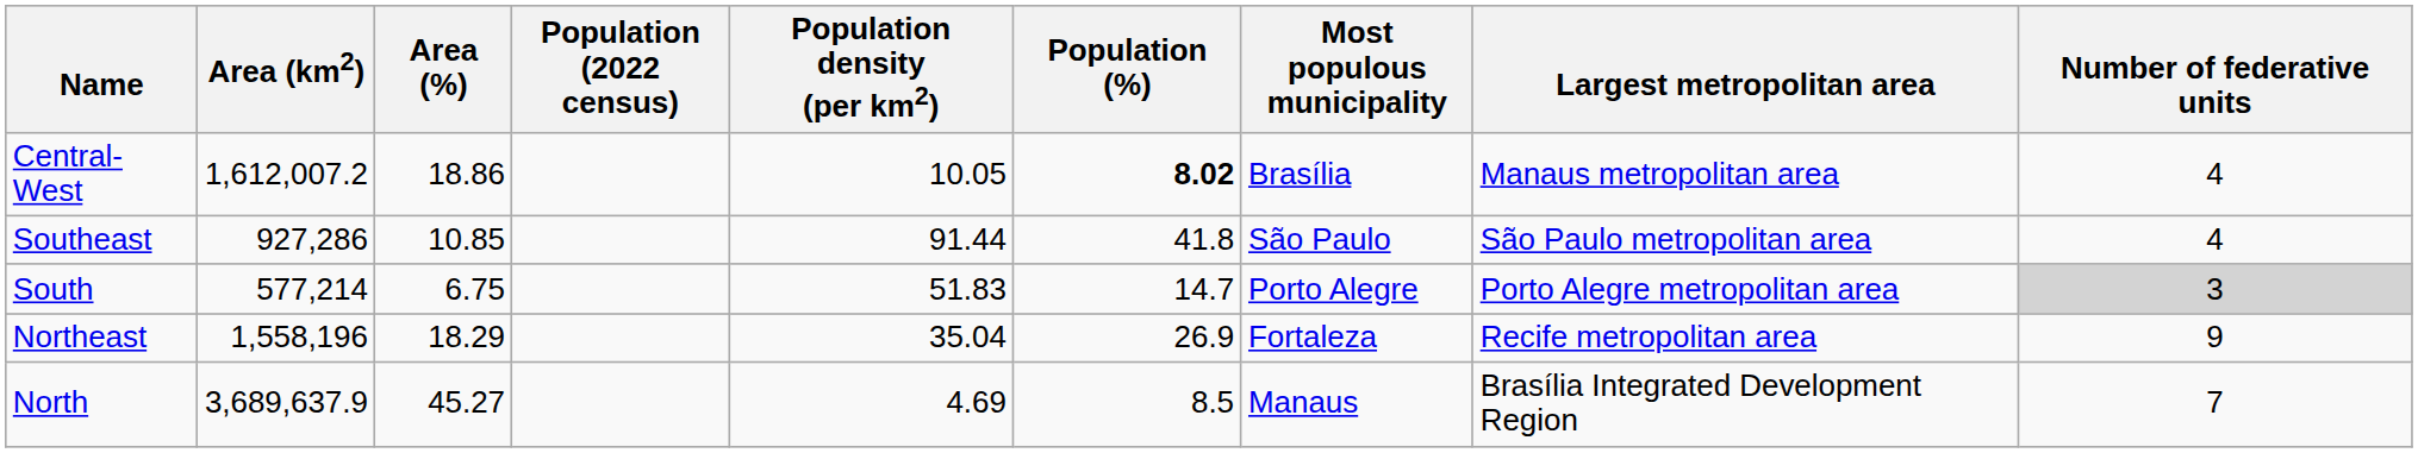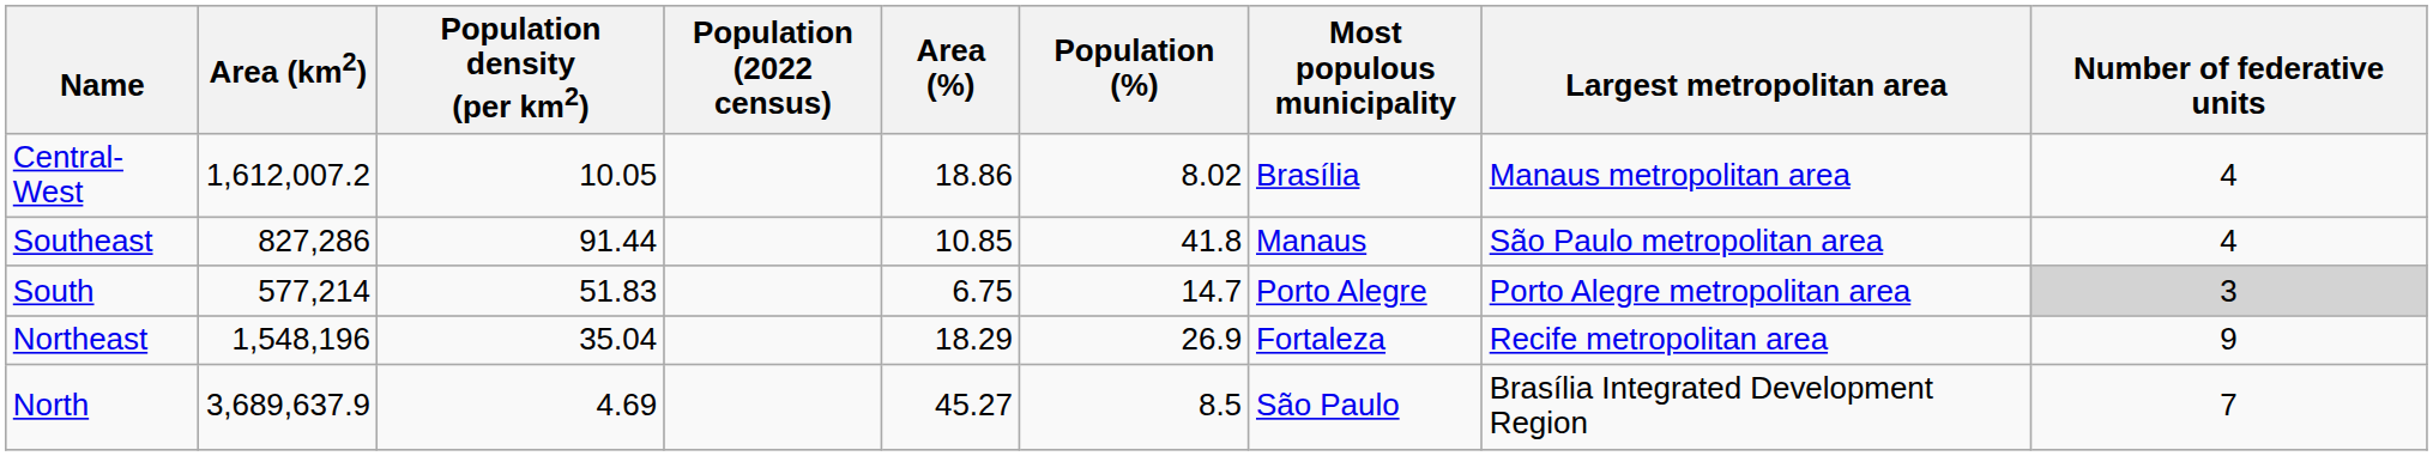columns swapped: Area (%) <-> Population density (per km2)
Central-West | Population (%): bold -> normal
Southeast | Area (km2): 927,286 -> 827,286
Southeast | Most populous municipality: São Paulo -> Manaus
Northeast | Area (km2): 1,558,196 -> 1,548,196
North | Most populous municipality: Manaus -> São Paulo
